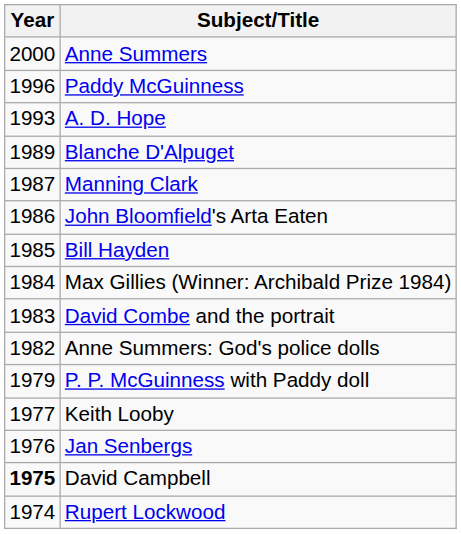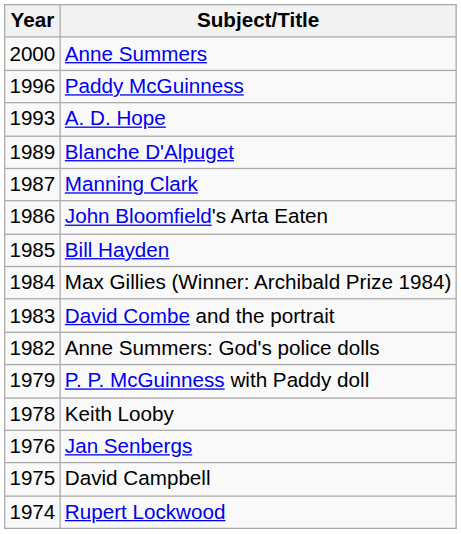Keith Looby | Year: 1977 -> 1978
David Campbell | Year: bold -> normal
